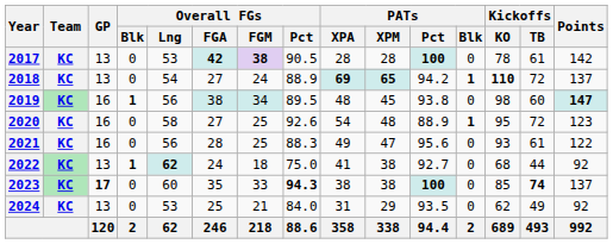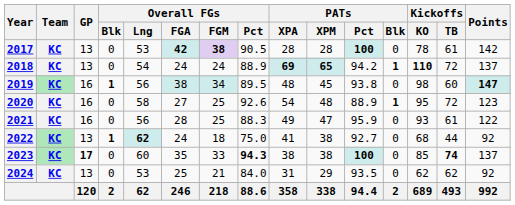2018 | Overall FGs / FGA: 27 -> 24
2021 | PATs / Pct: 95.6 -> 95.9
2024 | Kickoffs / TB: 49 -> 62
